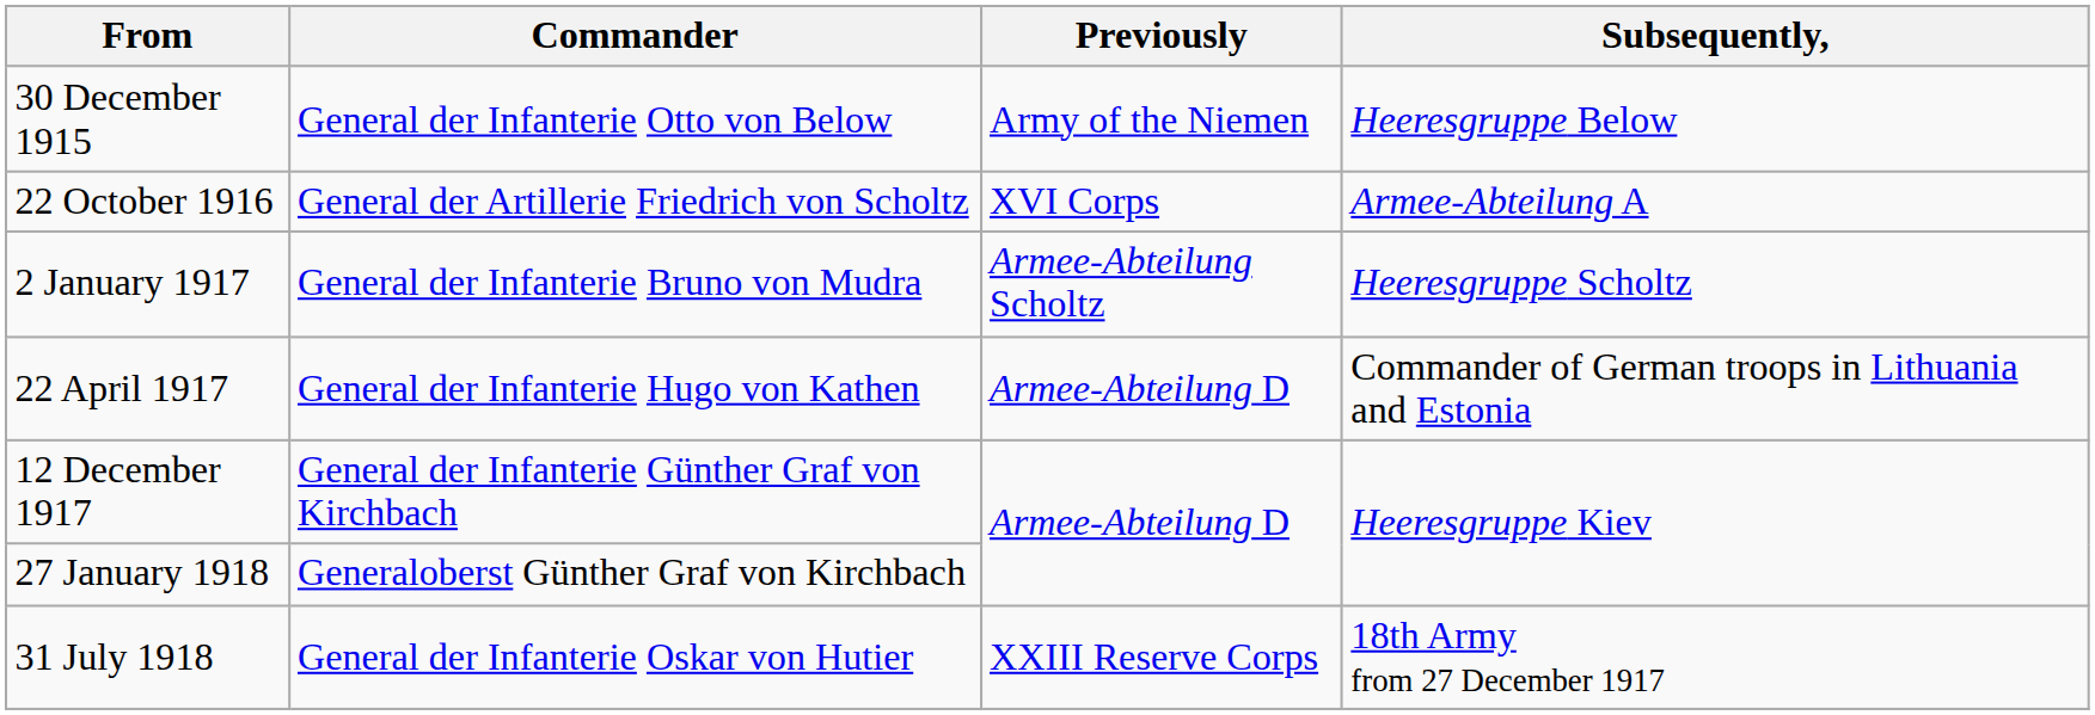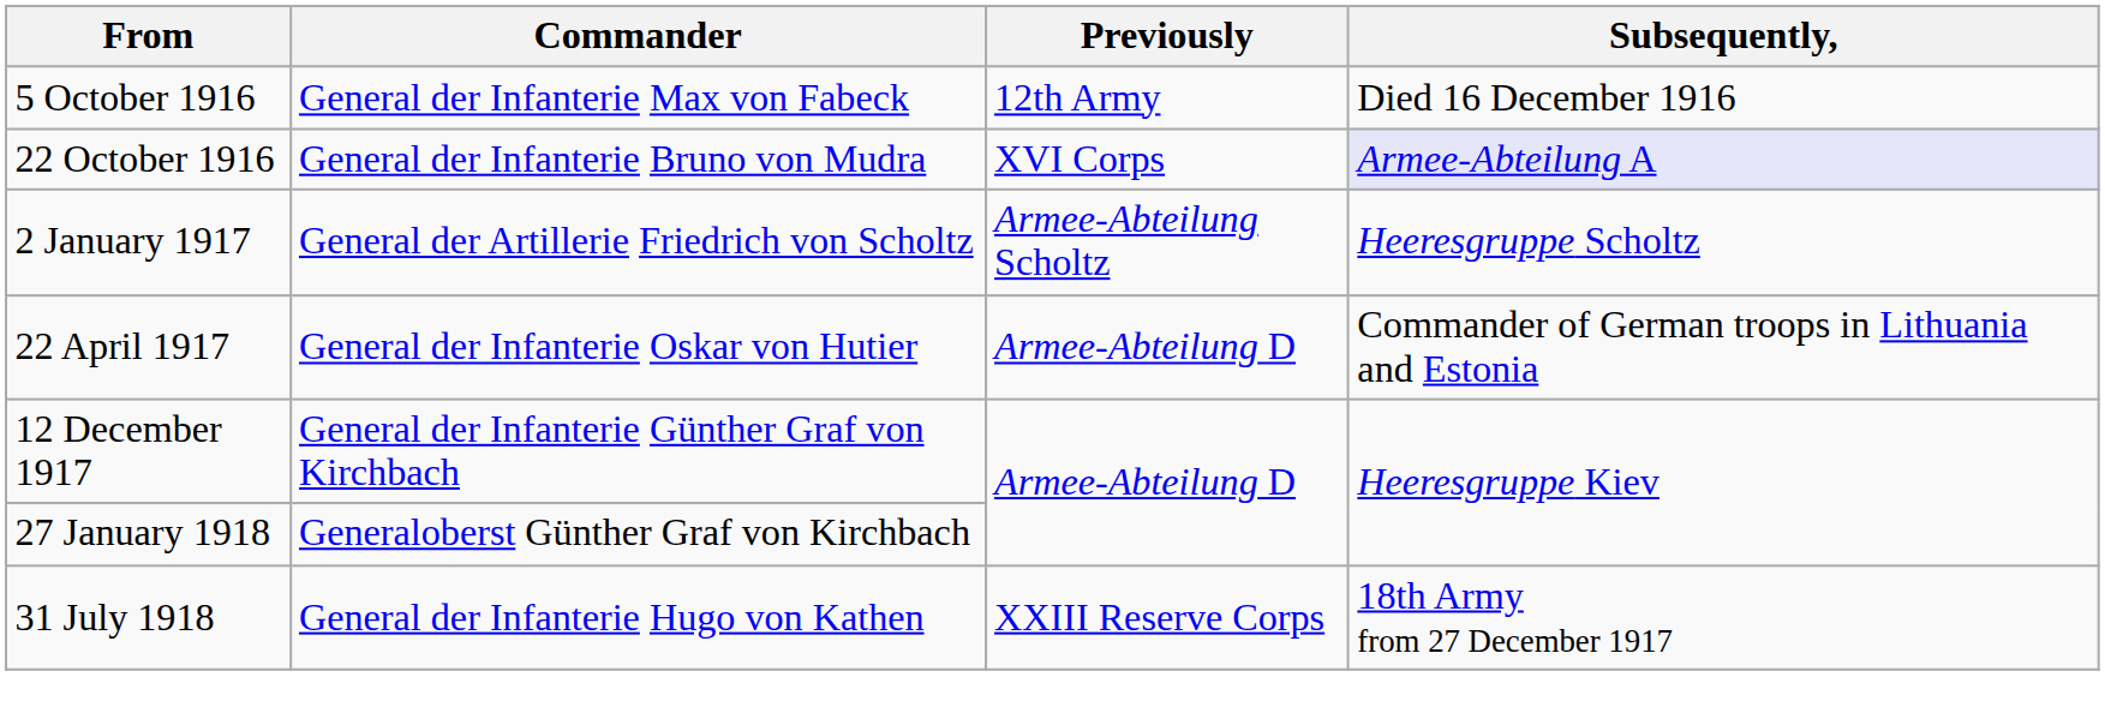- row: 30 December 1915 | General der Infanterie Otto von Below | Army of the Niemen | Heeresgruppe Below
+ row: 5 October 1916 | General der Infanterie Max von Fabeck | 12th Army | Died 16 December 1916
22 October 1916 | Commander: General der Artillerie Friedrich von Scholtz -> General der Infanterie Bruno von Mudra
22 October 1916 | Subsequently,: no background -> lavender background
2 January 1917 | Commander: General der Infanterie Bruno von Mudra -> General der Artillerie Friedrich von Scholtz
22 April 1917 | Commander: General der Infanterie Hugo von Kathen -> General der Infanterie Oskar von Hutier
31 July 1918 | Commander: General der Infanterie Oskar von Hutier -> General der Infanterie Hugo von Kathen
